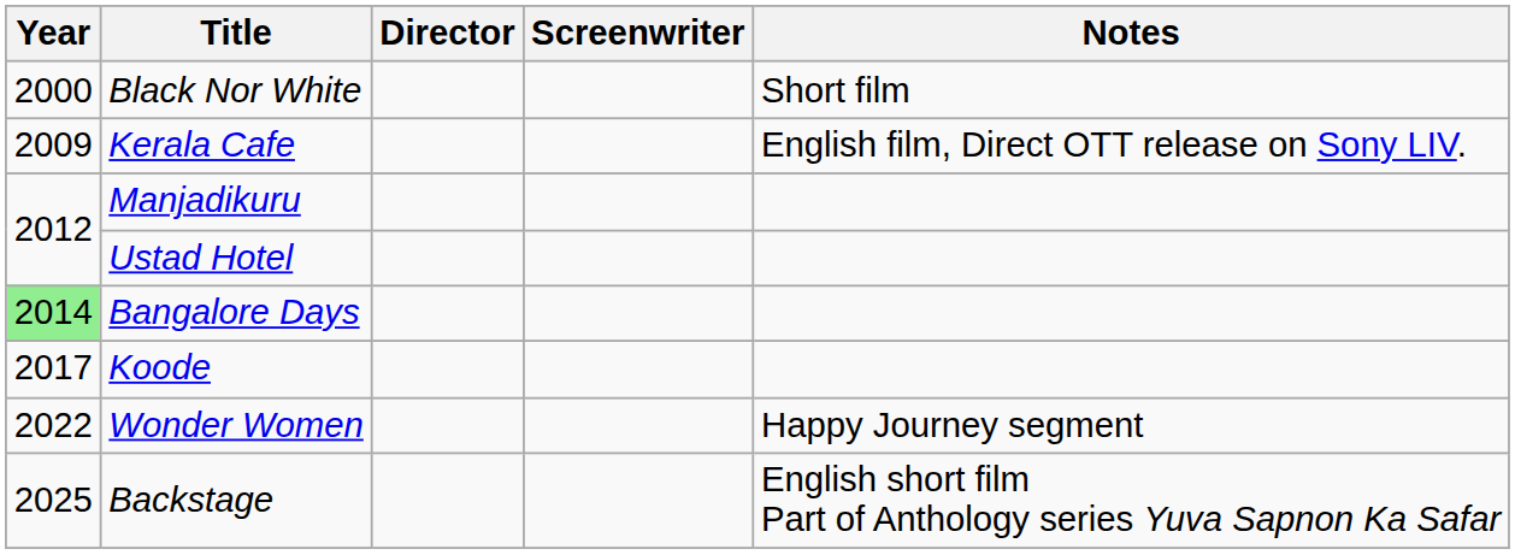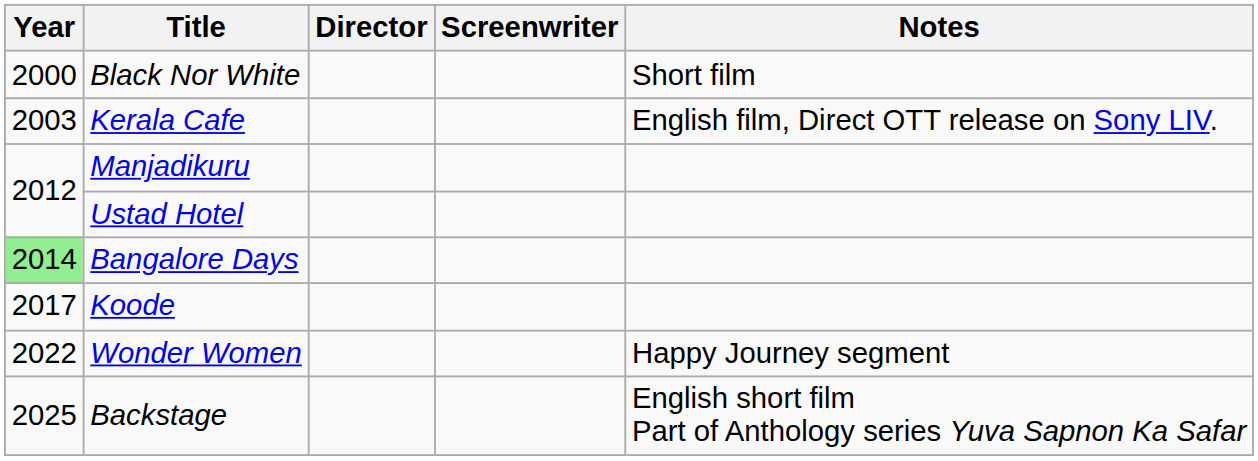Kerala Cafe | Year: 2009 -> 2003
